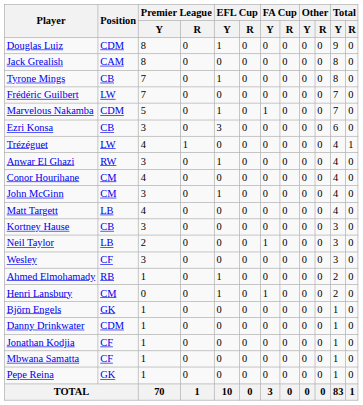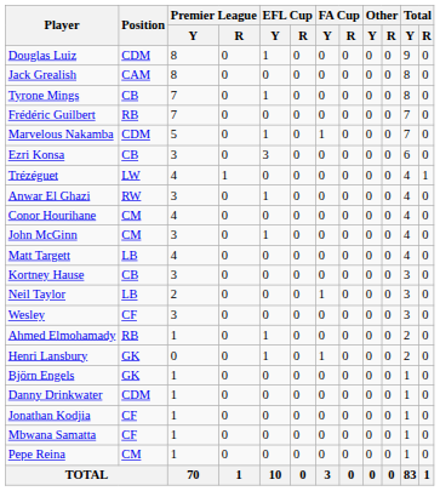Frédéric Guilbert | Position: LW -> RB
Henri Lansbury | Position: CM -> GK
Pepe Reina | Position: GK -> CM
